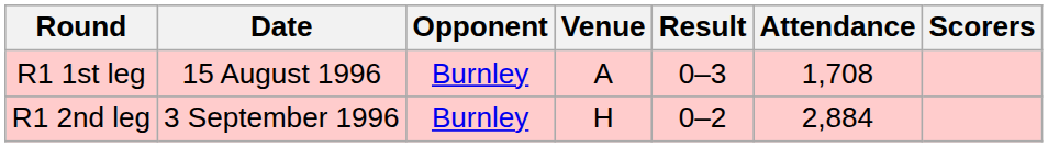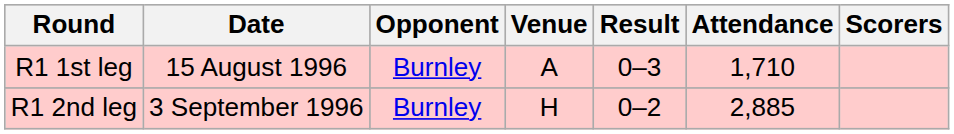R1 1st leg | Attendance: 1,708 -> 1,710
R1 2nd leg | Attendance: 2,884 -> 2,885
